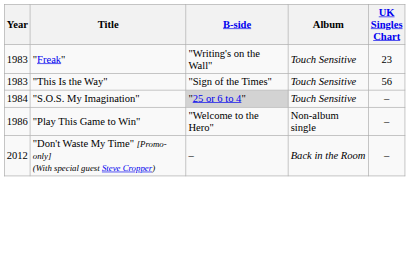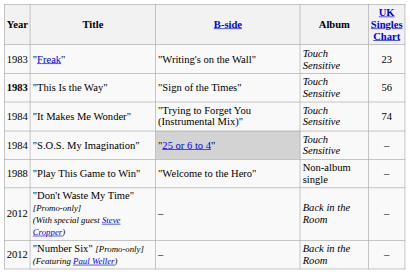"This Is the Way" | Year: normal -> bold
+ row: 1984 | "It Makes Me Wonder" | "Trying to Forget You (Instrumental Mix)" | Touch Sensitive | 74
"Play This Game to Win" | Year: 1986 -> 1988
+ row: 2012 | "Number Six" [Promo-only] (Featuring Paul Weller) | – | Back in the Room | –
